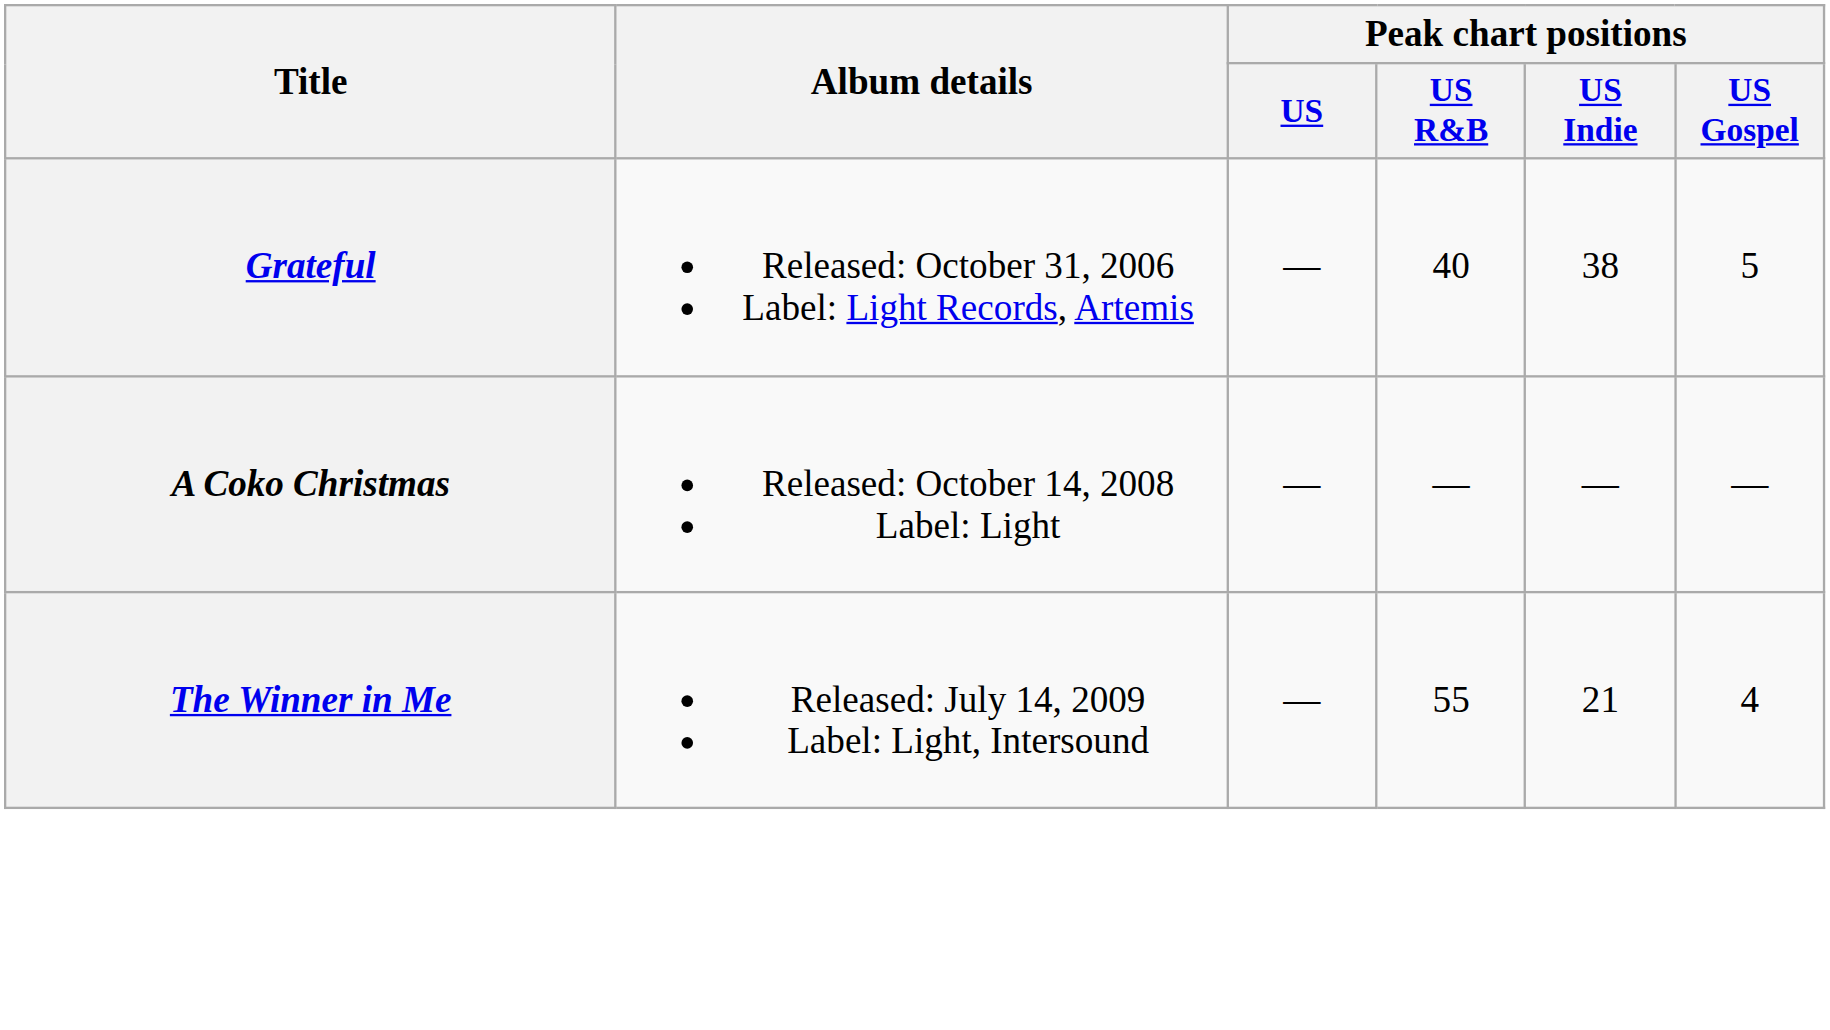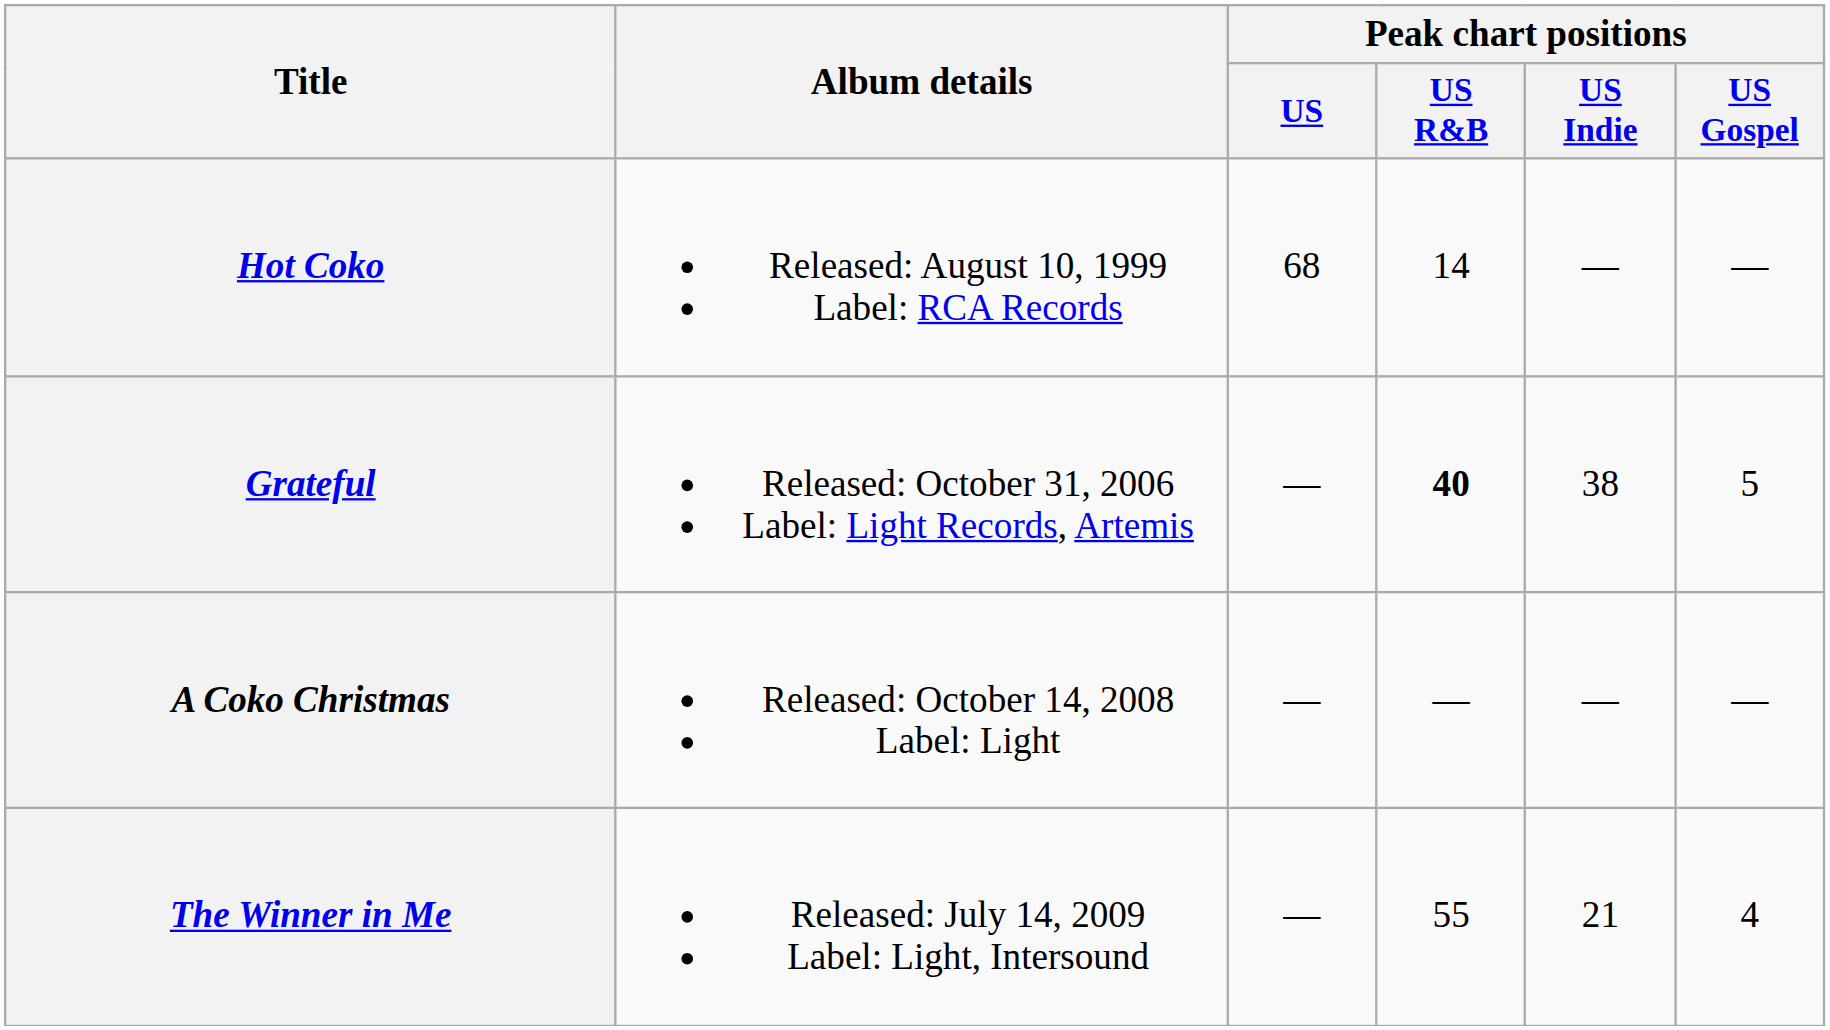+ row: Hot Coko | Released: August 10, 1999 Label: RCA Records | 68 | 14 | — | —
Grateful | Peak chart positions / US R&B: normal -> bold
